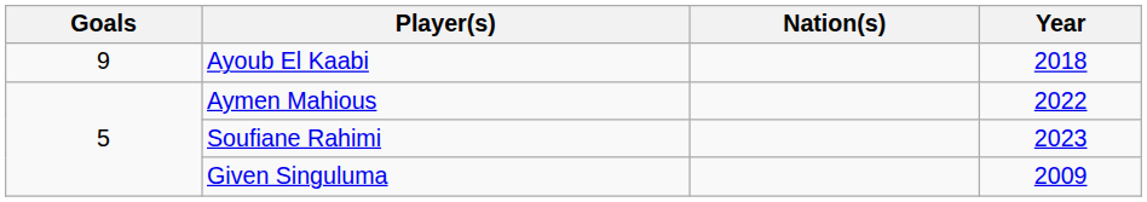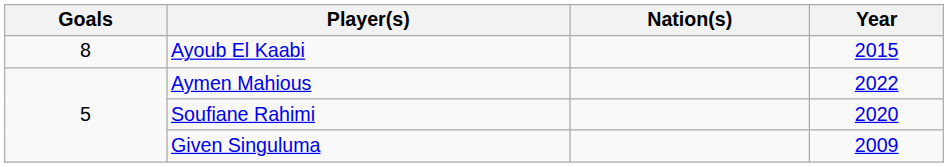Ayoub El Kaabi | Goals: 9 -> 8
Ayoub El Kaabi | Year: 2018 -> 2015
Soufiane Rahimi | Year: 2023 -> 2020
